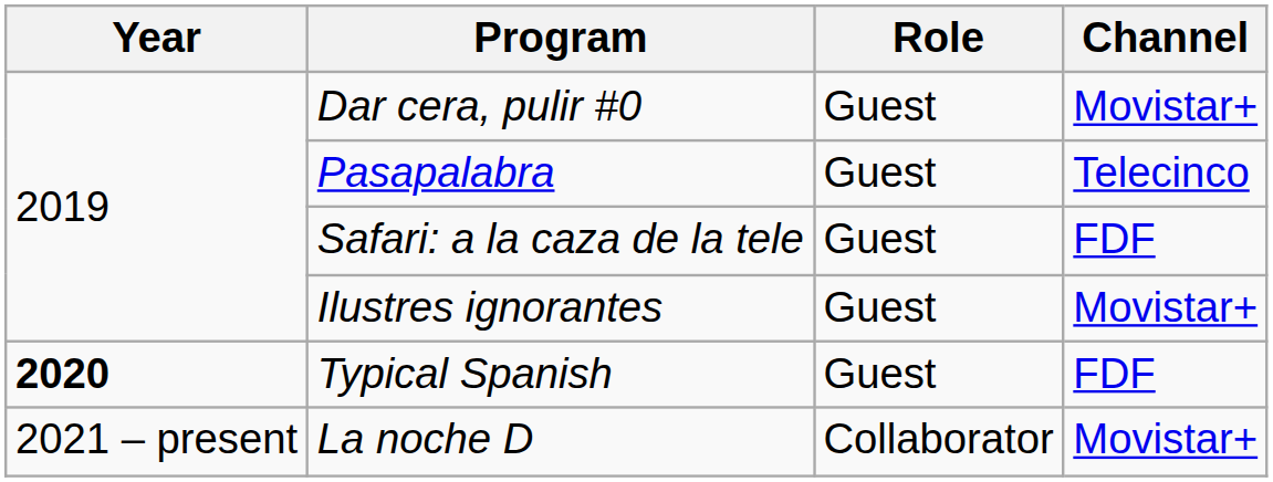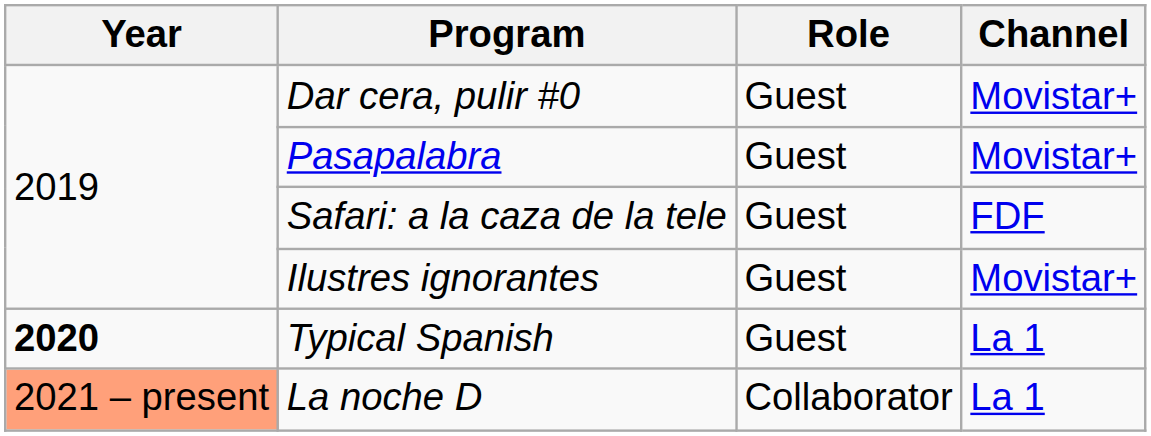Pasapalabra | Channel: Telecinco -> Movistar+
Typical Spanish | Channel: FDF -> La 1
La noche D | Year: no background -> lightsalmon background
La noche D | Channel: Movistar+ -> La 1
